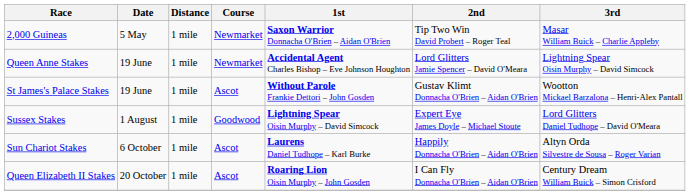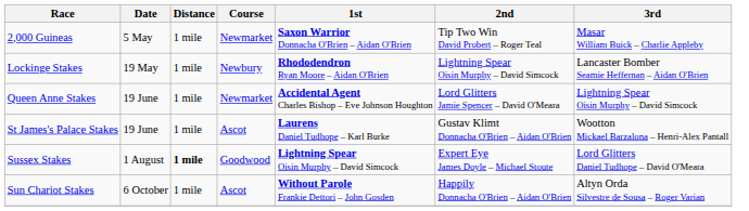+ row: Lockinge Stakes | 19 May | 1 mile | Newbury | Rhododendron Ryan Moore – Aidan O'Brien | Lightning Spear Oisin Murphy – David Simcock | Lancaster Bomber Seamie Heffernan – Aidan O'Brien
St James's Palace Stakes | 1st: Without Parole Frankie Dettori – John Gosden -> Laurens Daniel Tudhope – Karl Burke
Sussex Stakes | Distance: normal -> bold
Sun Chariot Stakes | 1st: Laurens Daniel Tudhope – Karl Burke -> Without Parole Frankie Dettori – John Gosden
- row: Queen Elizabeth II Stakes | 20 October | 1 mile | Ascot | Roaring Lion Oisin Murphy – John Gosden | I Can Fly Donnacha O'Brien – Aidan O'Brien | Century Dream William Buick – Simon Crisford
